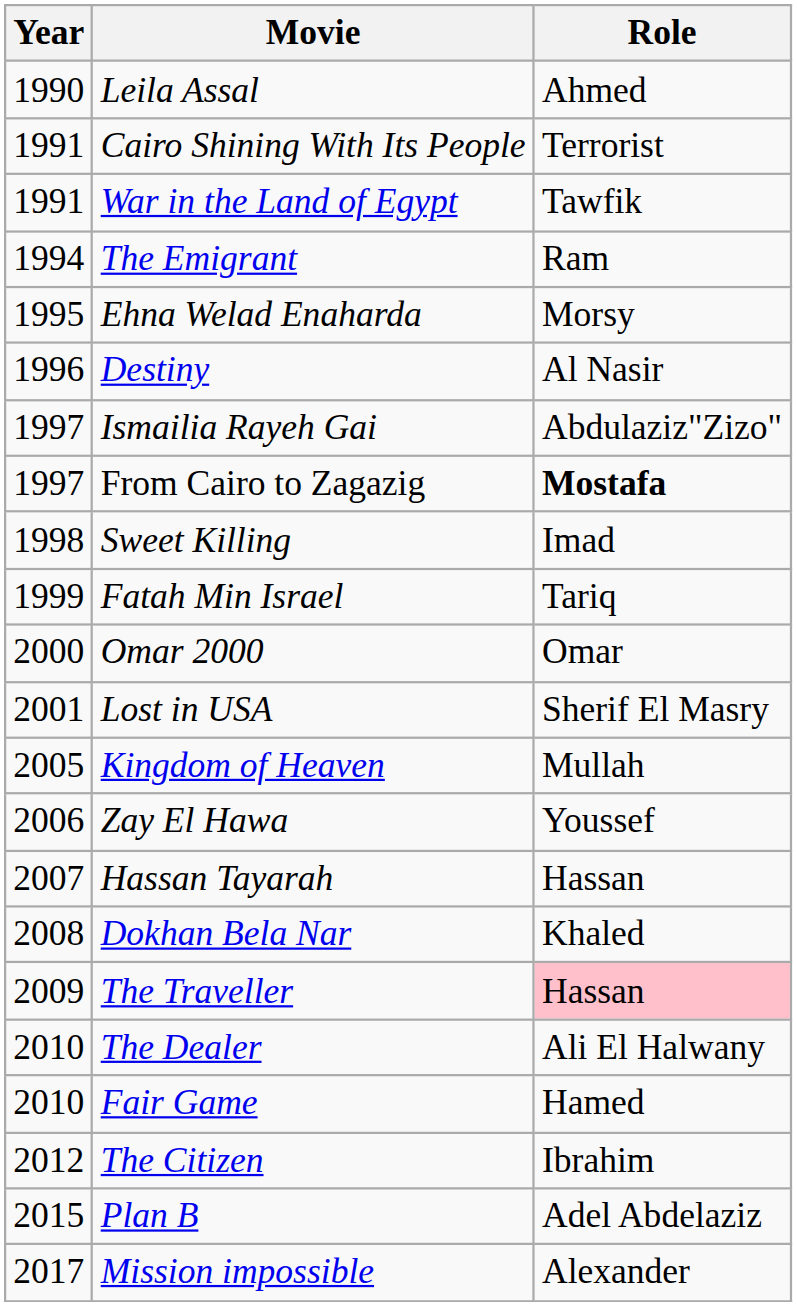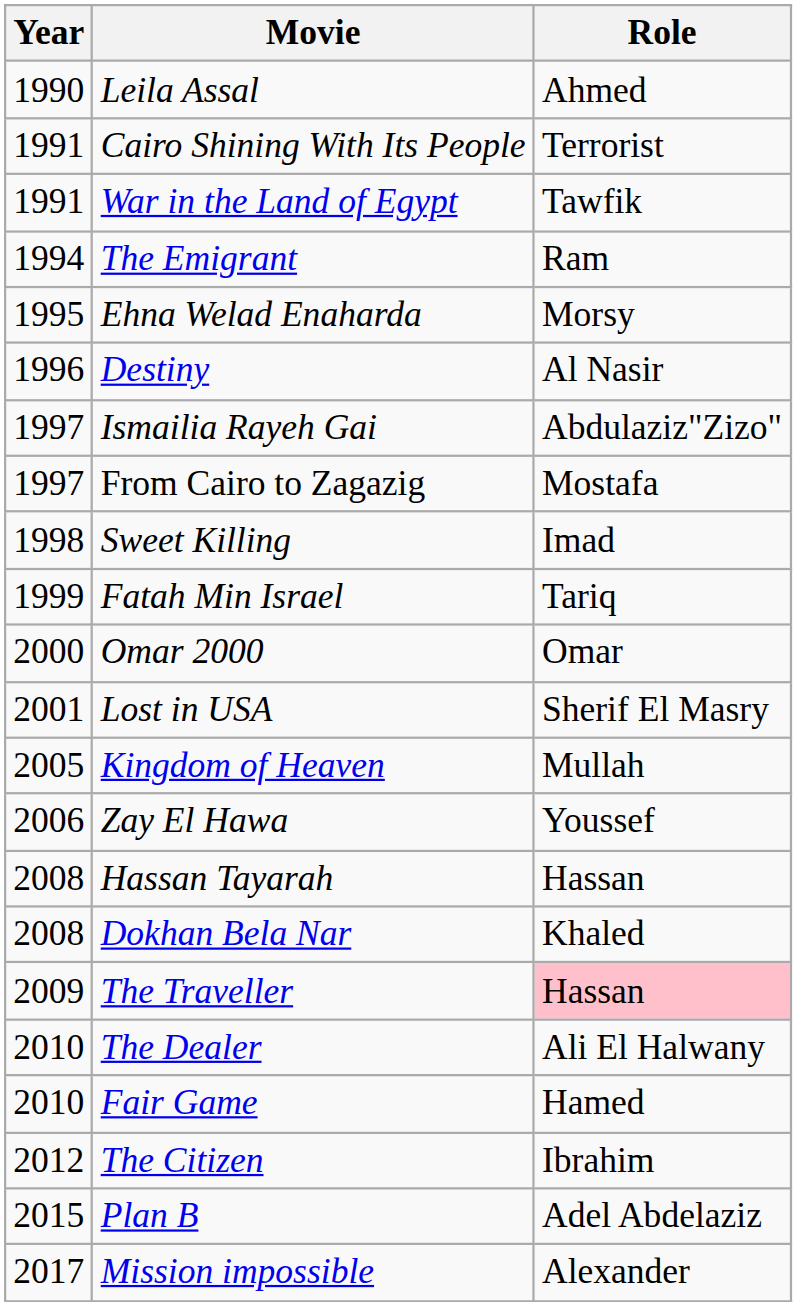From Cairo to Zagazig | Role: bold -> normal
Hassan Tayarah | Year: 2007 -> 2008
